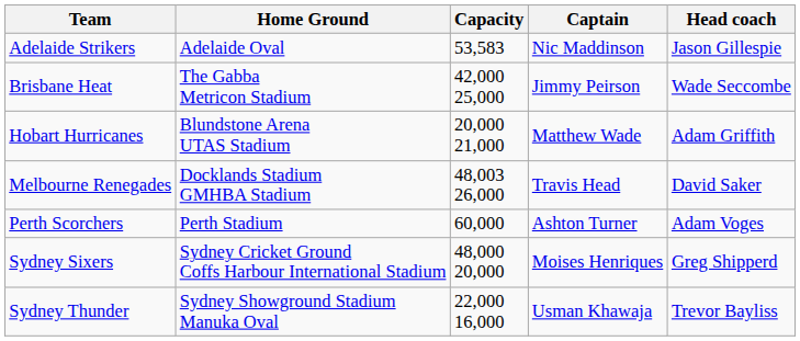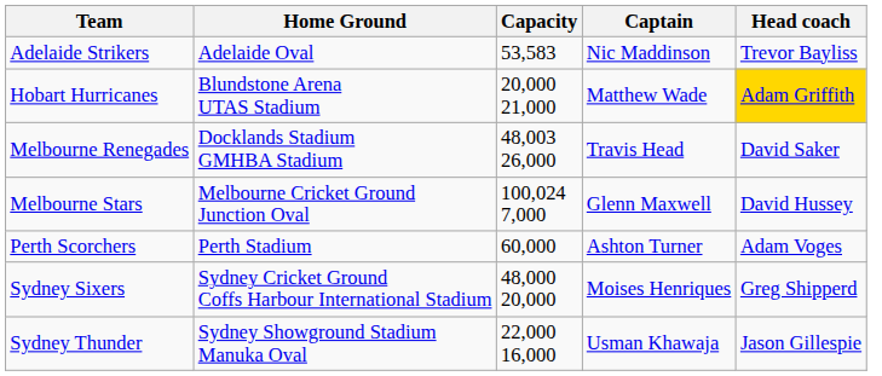Adelaide Strikers | Head coach: Jason Gillespie -> Trevor Bayliss
- row: Brisbane Heat | The Gabba Metricon Stadium | 42,000 25,000 | Jimmy Peirson | Wade Seccombe
Hobart Hurricanes | Head coach: no background -> gold background
+ row: Melbourne Stars | Melbourne Cricket Ground Junction Oval | 100,024 7,000 | Glenn Maxwell | David Hussey
Sydney Thunder | Head coach: Trevor Bayliss -> Jason Gillespie
